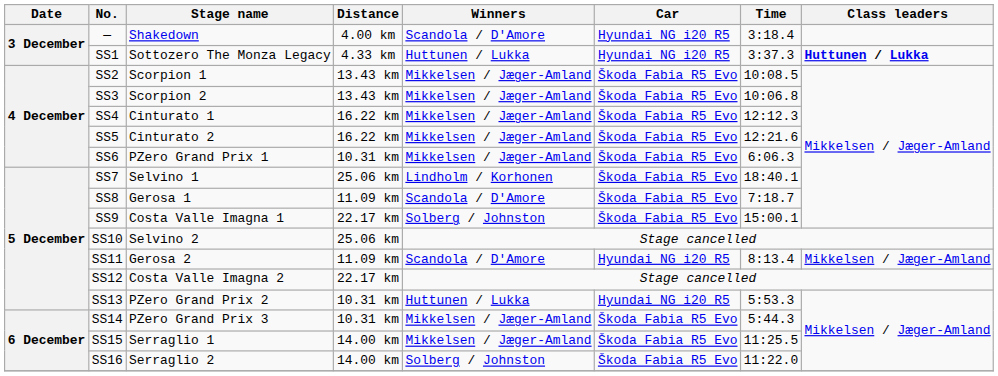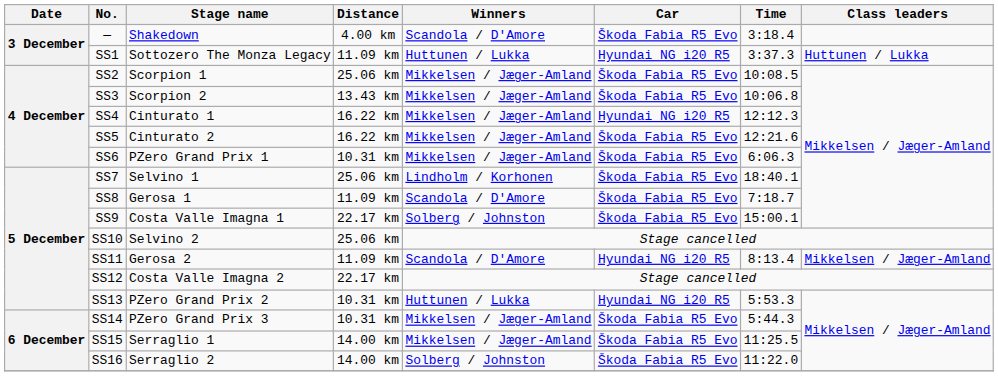— | Car: Hyundai NG i20 R5 -> Škoda Fabia R5 Evo
SS1 | Distance: 4.33 km -> 11.09 km
SS1 | Class leaders: bold -> normal
SS2 | Distance: 13.43 km -> 25.06 km
SS4 | Car: Škoda Fabia R5 Evo -> Hyundai NG i20 R5
